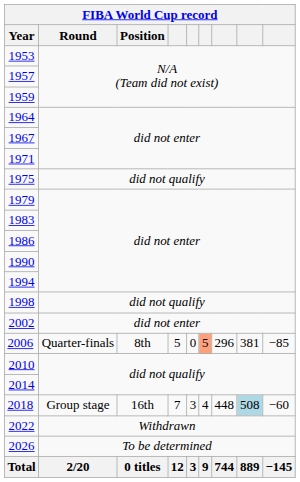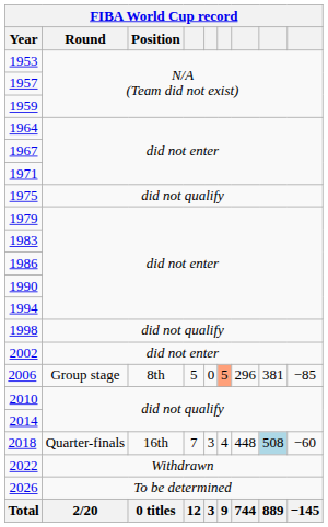2006 | FIBA World Cup record / Round: Quarter-finals -> Group stage
2018 | FIBA World Cup record / Round: Group stage -> Quarter-finals
